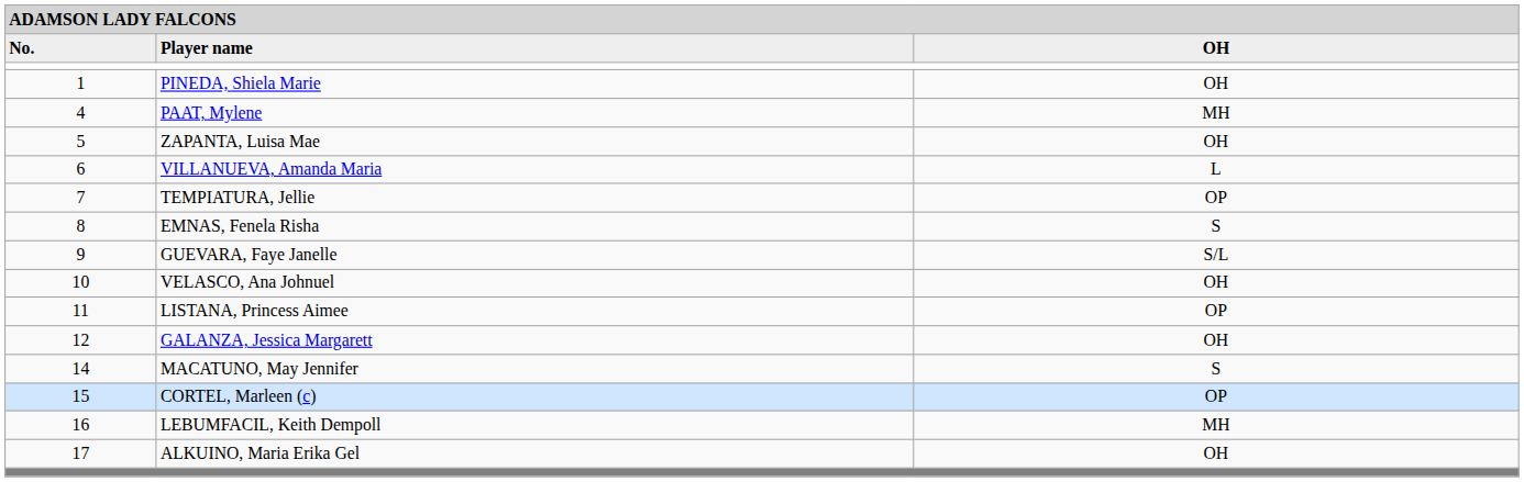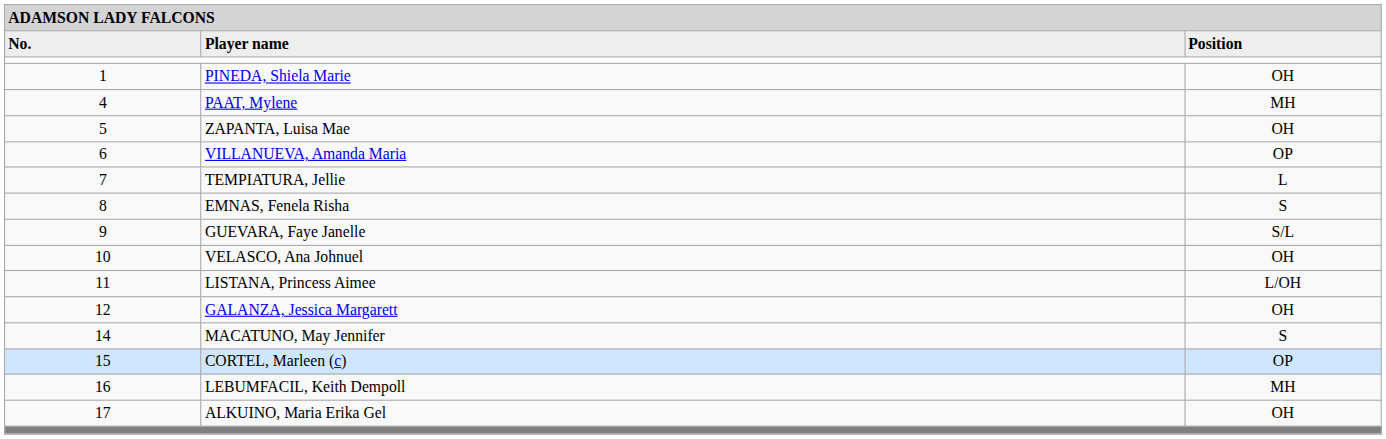Player name | column 3: OH -> Position
VILLANUEVA, Amanda Maria | column 3: L -> OP
TEMPIATURA, Jellie | column 3: OP -> L
LISTANA, Princess Aimee | column 3: OP -> L/OH
